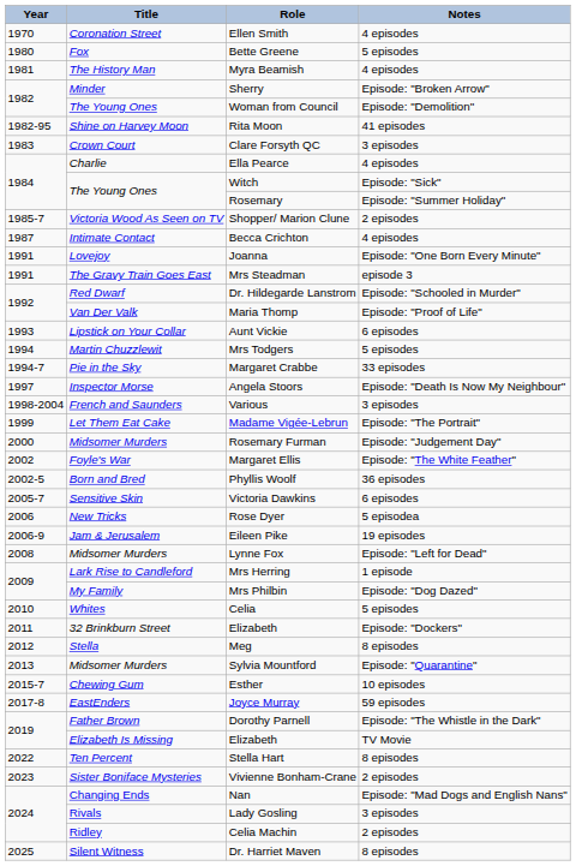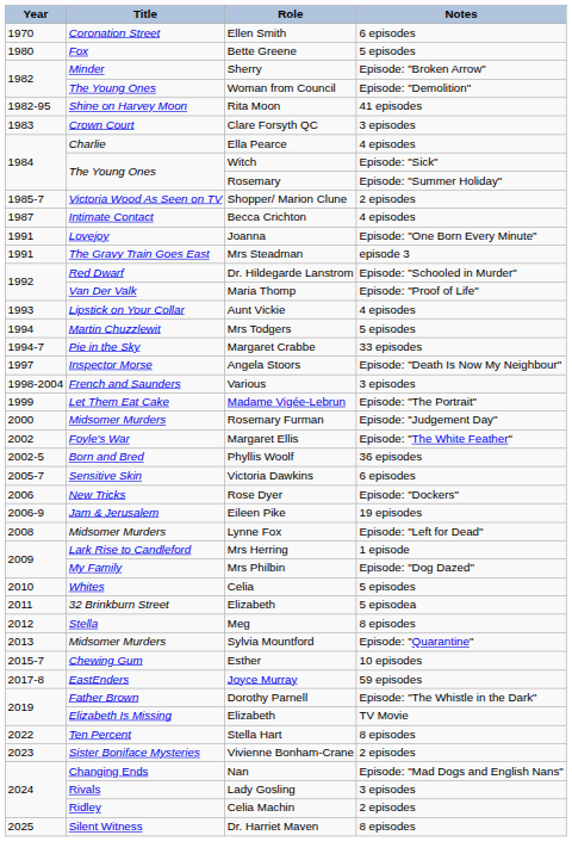Ellen Smith | Notes: 4 episodes -> 6 episodes
- row: 1981 | The History Man | Myra Beamish | 4 episodes
Aunt Vickie | Notes: 6 episodes -> 4 episodes
Rose Dyer | Notes: 5 episodea -> Episode: "Dockers"
32 Brinkburn Street / Elizabeth | Notes: Episode: "Dockers" -> 5 episodea
